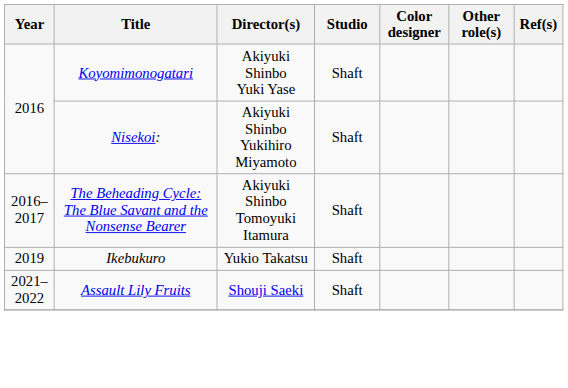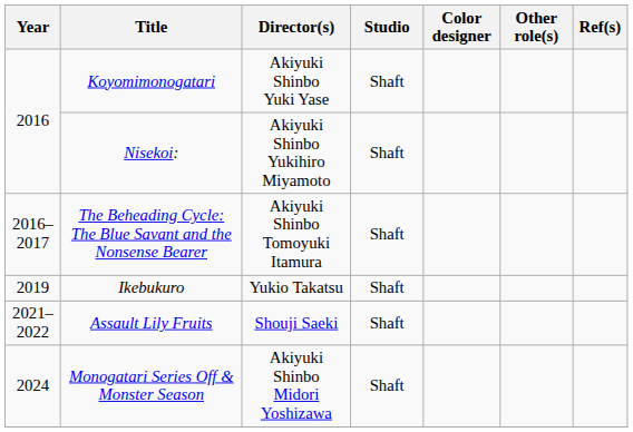+ row: 2024 | Monogatari Series Off & Monster Season | Akiyuki Shinbo Midori Yoshizawa | Shaft
